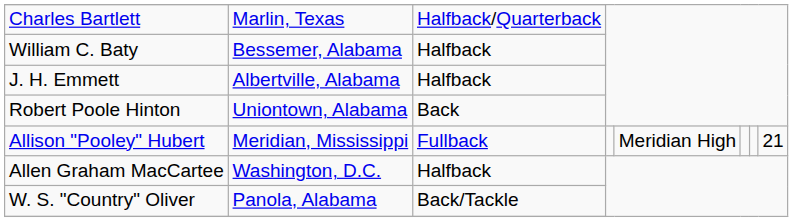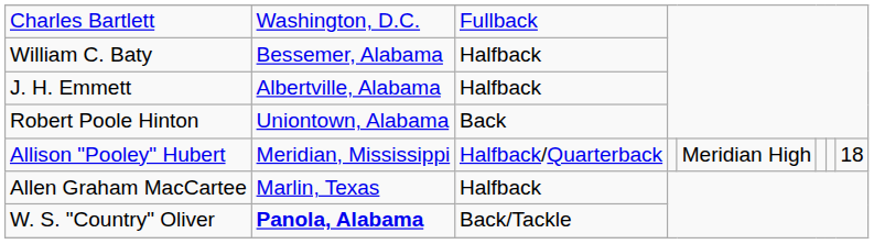Charles Bartlett | column 2: Marlin, Texas -> Washington, D.C.
Charles Bartlett | column 3: Halfback/Quarterback -> Fullback
Allison "Pooley" Hubert | column 3: Fullback -> Halfback/Quarterback
Allison "Pooley" Hubert | column 8: 21 -> 18
Allen Graham MacCartee | column 2: Washington, D.C. -> Marlin, Texas
W. S. "Country" Oliver | column 2: normal -> bold
